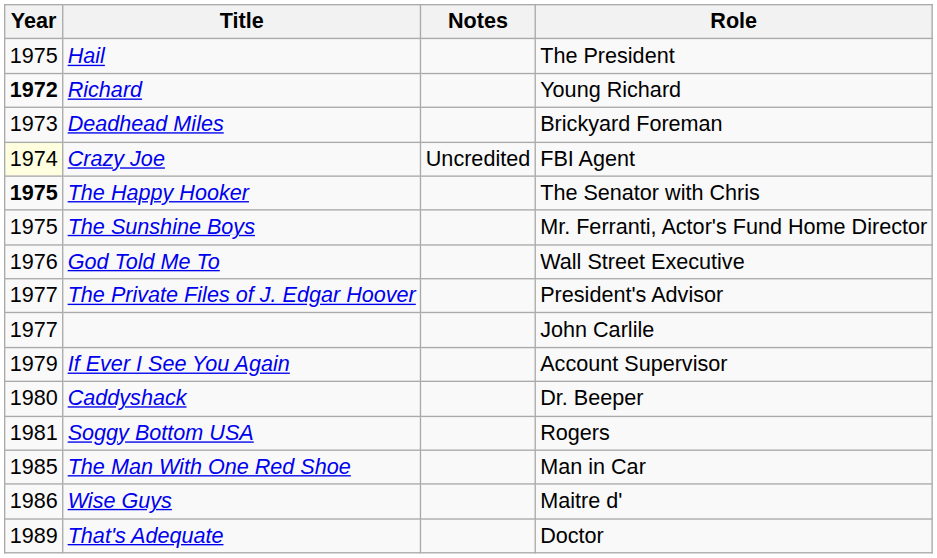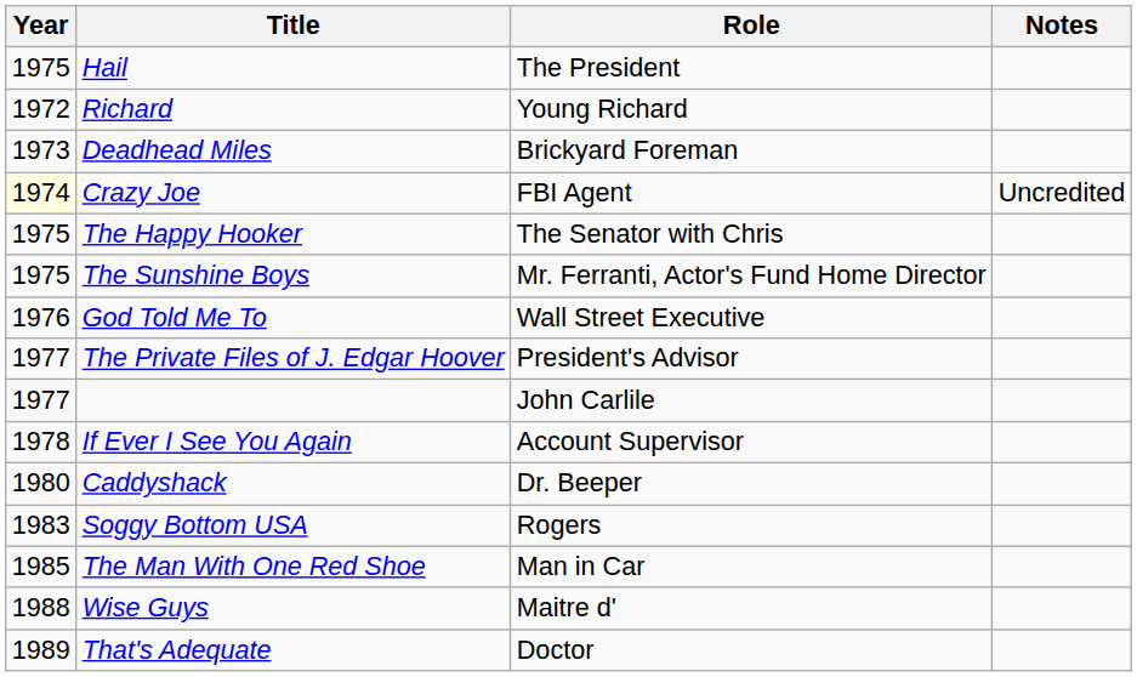columns swapped: Role <-> Notes
Richard | Year: bold -> normal
The Happy Hooker | Year: bold -> normal
If Ever I See You Again | Year: 1979 -> 1978
Soggy Bottom USA | Year: 1981 -> 1983
Wise Guys | Year: 1986 -> 1988
